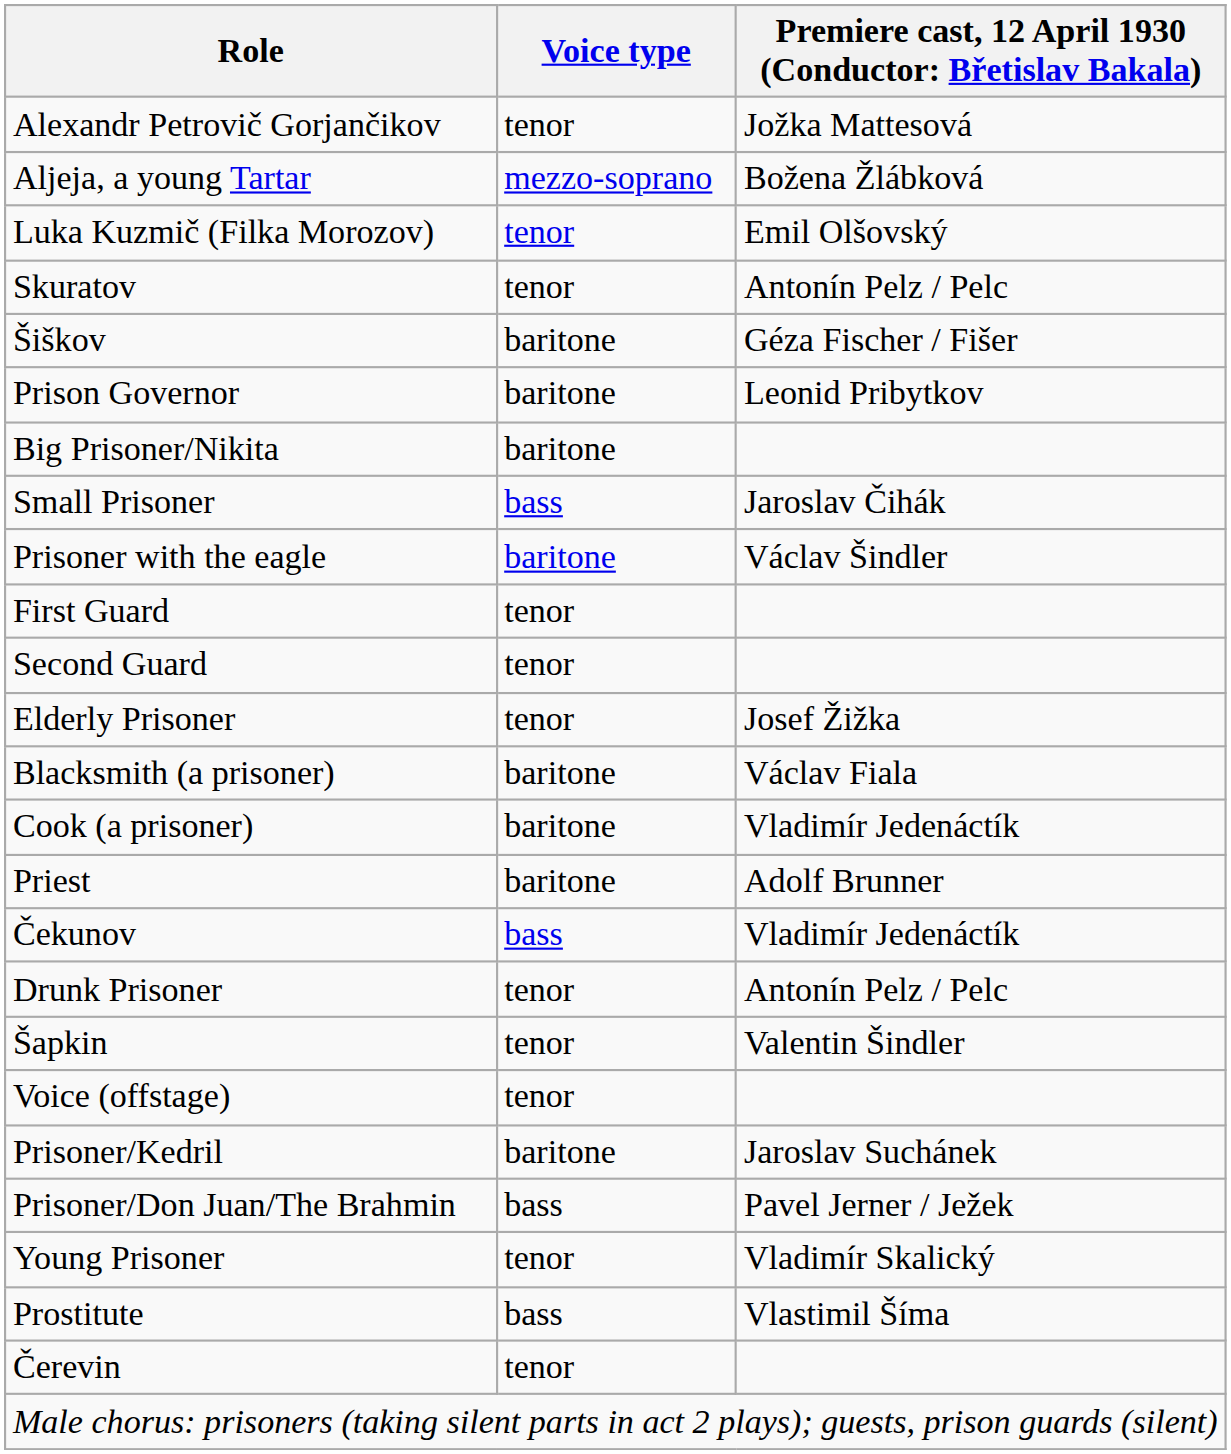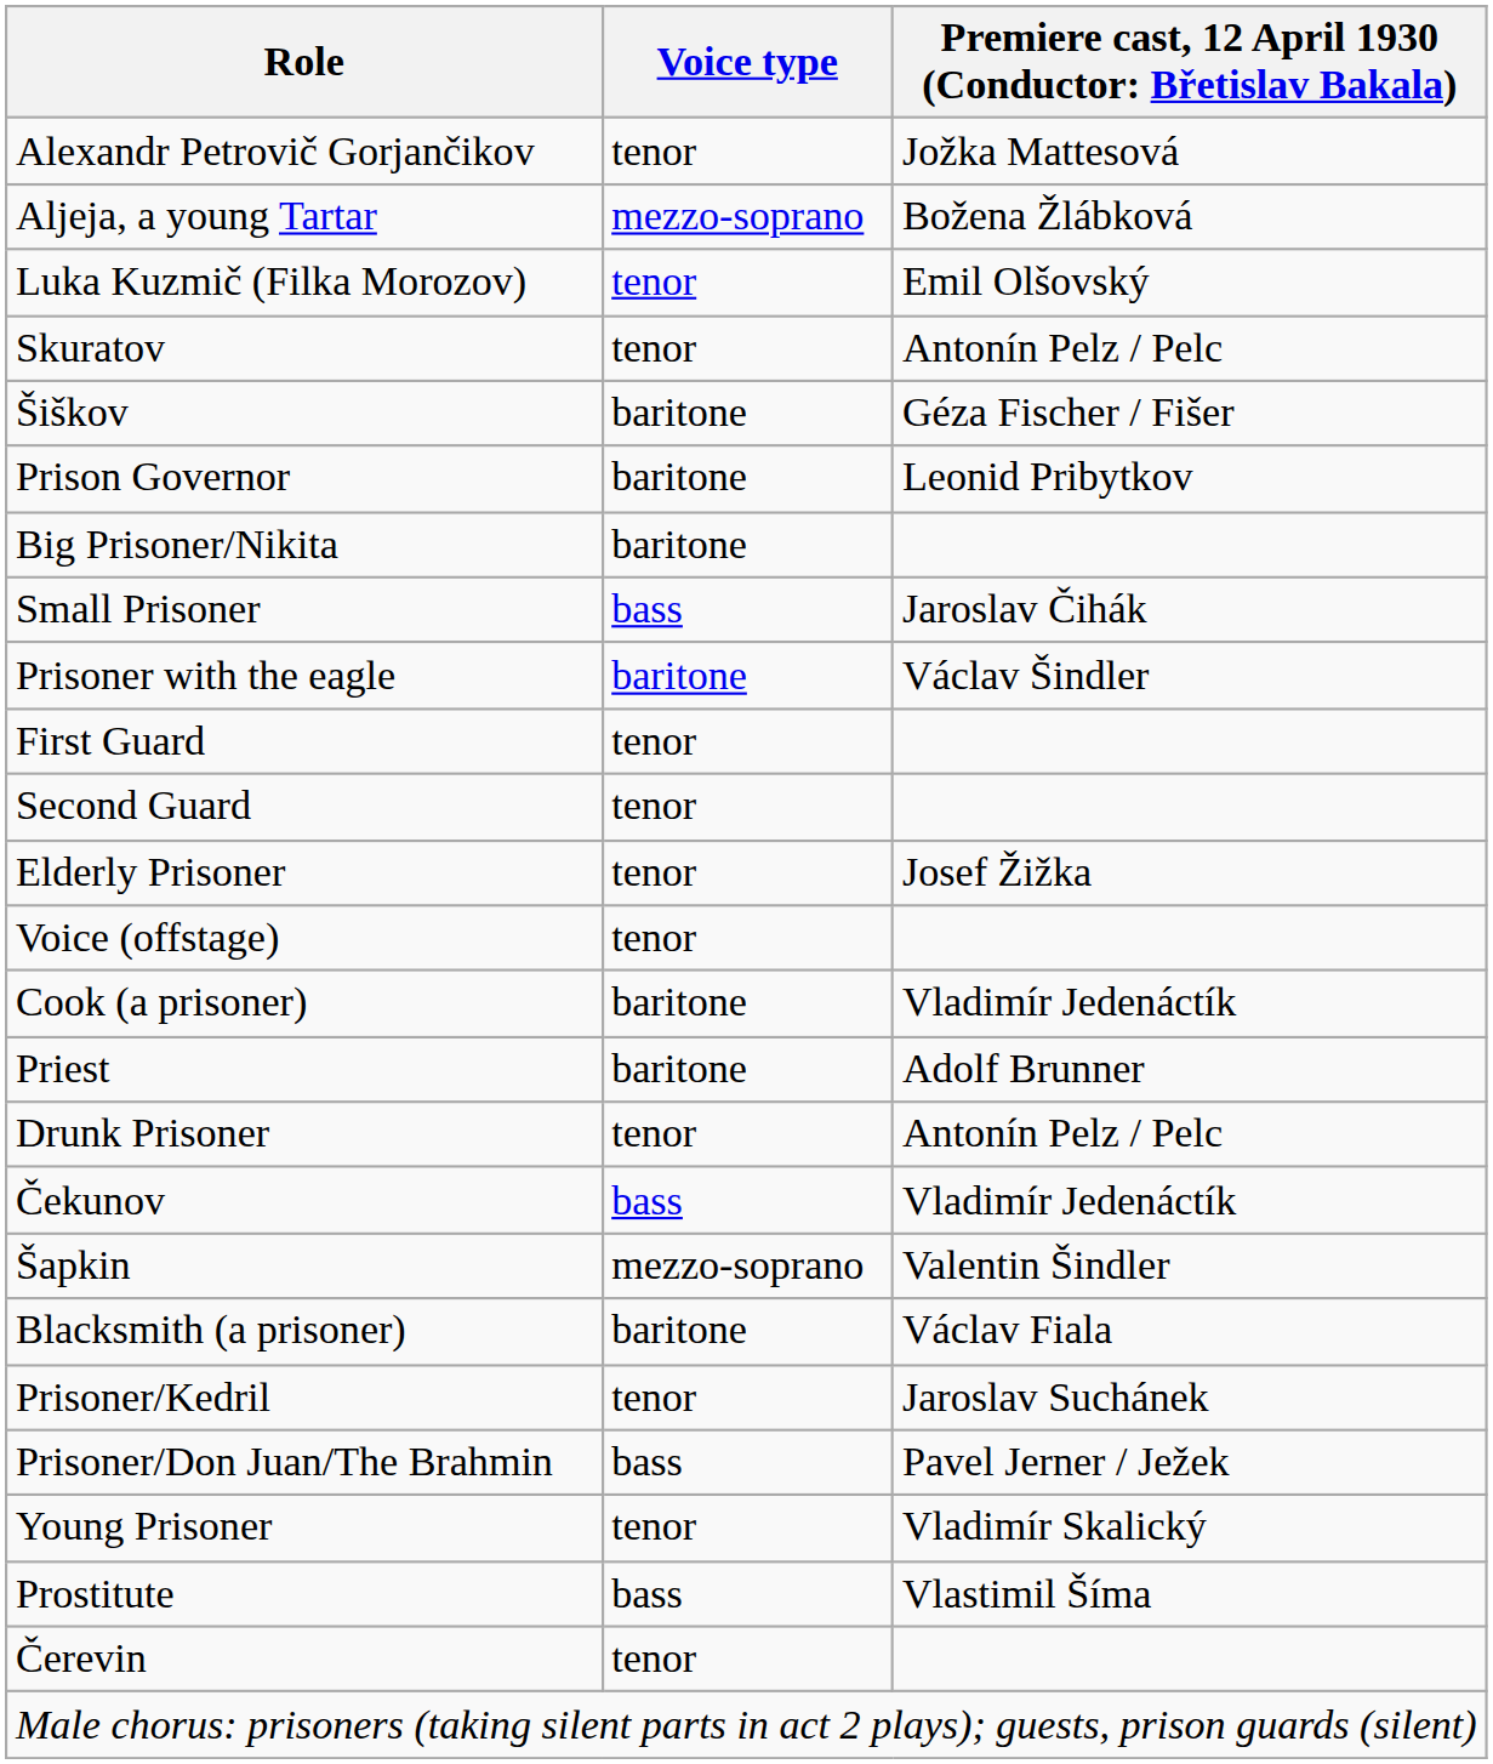rows swapped: Voice (offstage) <-> Blacksmith (a prisoner)
rows swapped: Čekunov <-> Drunk Prisoner
Šapkin | Voice type: tenor -> mezzo-soprano
Prisoner/Kedril | Voice type: baritone -> tenor
